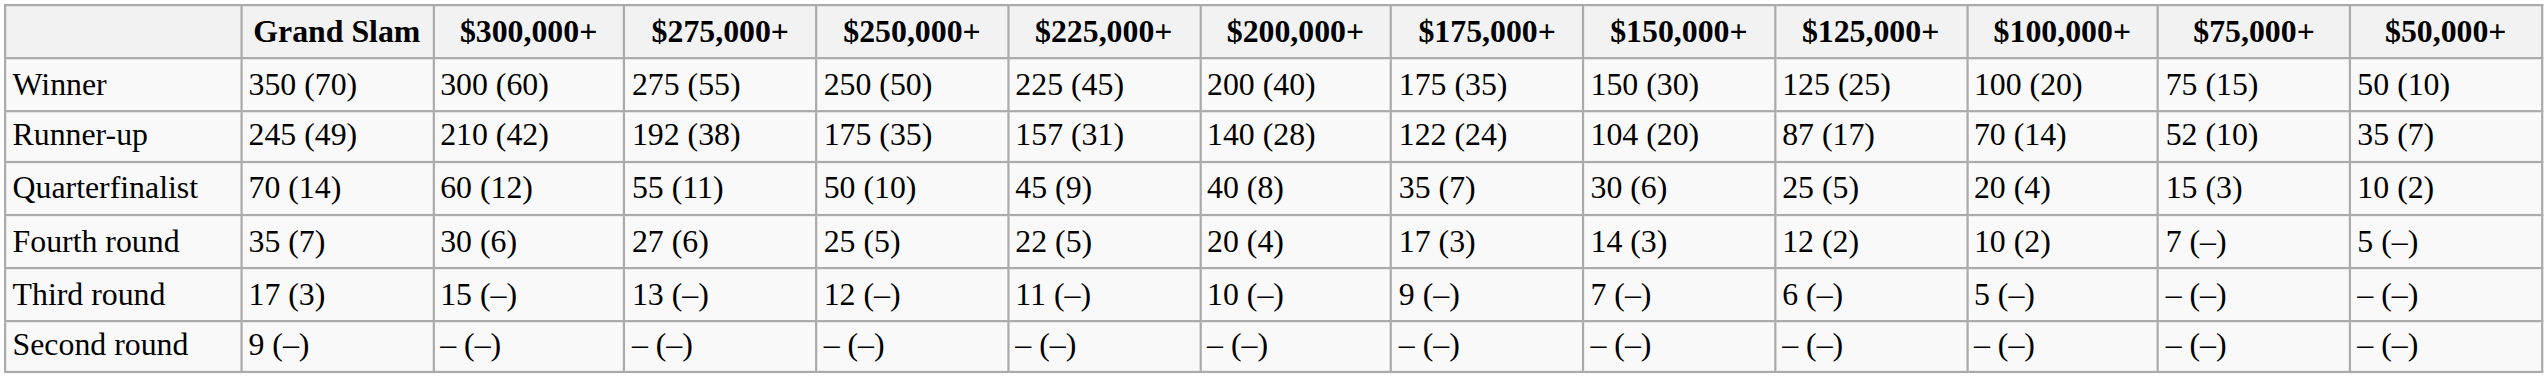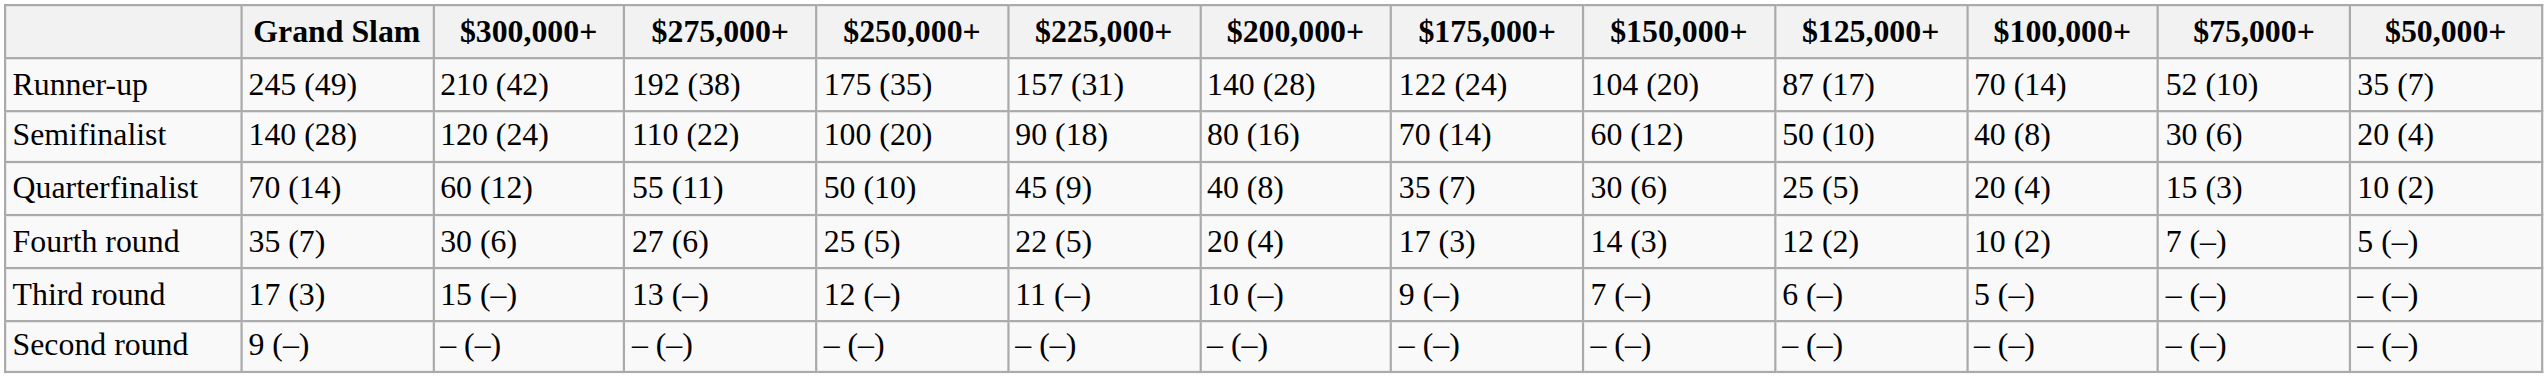- row: Winner | 350 (70) | 300 (60) | 275 (55) | 250 (50) | 225 (45) | 200 (40) | 175 (35) | 150 (30) | 125 (25) | 100 (20) | 75 (15) | 50 (10)
+ row: Semifinalist | 140 (28) | 120 (24) | 110 (22) | 100 (20) | 90 (18) | 80 (16) | 70 (14) | 60 (12) | 50 (10) | 40 (8) | 30 (6) | 20 (4)
